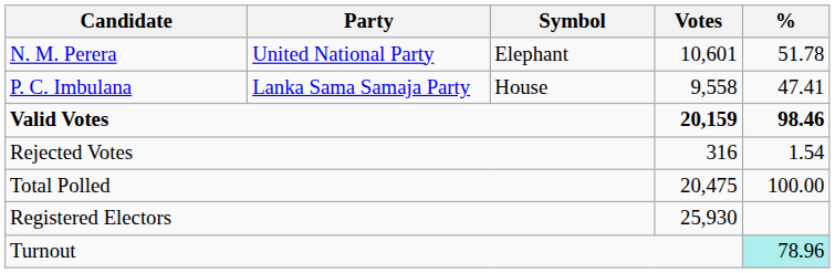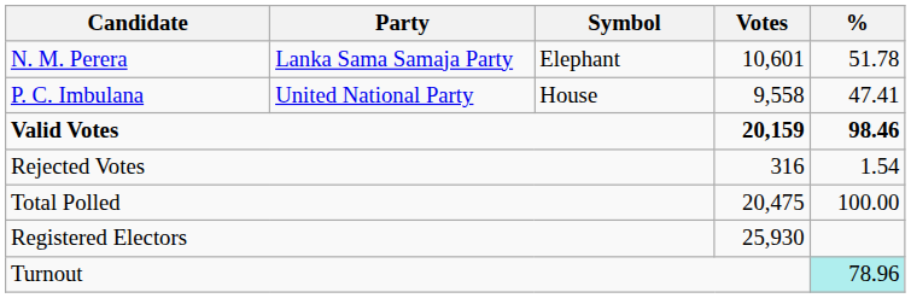N. M. Perera | Party: United National Party -> Lanka Sama Samaja Party
P. C. Imbulana | Party: Lanka Sama Samaja Party -> United National Party
